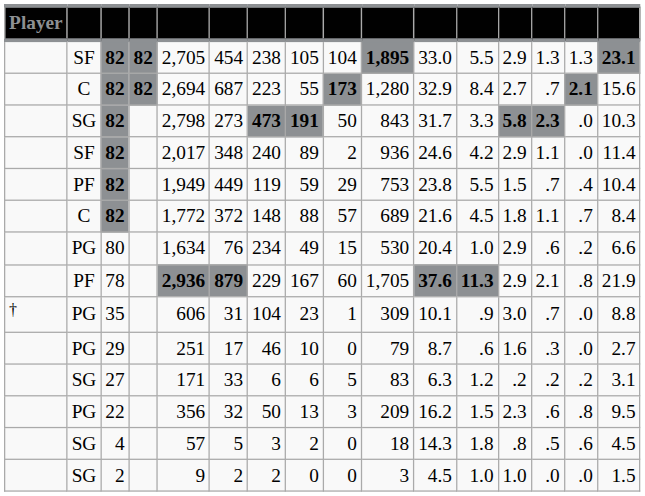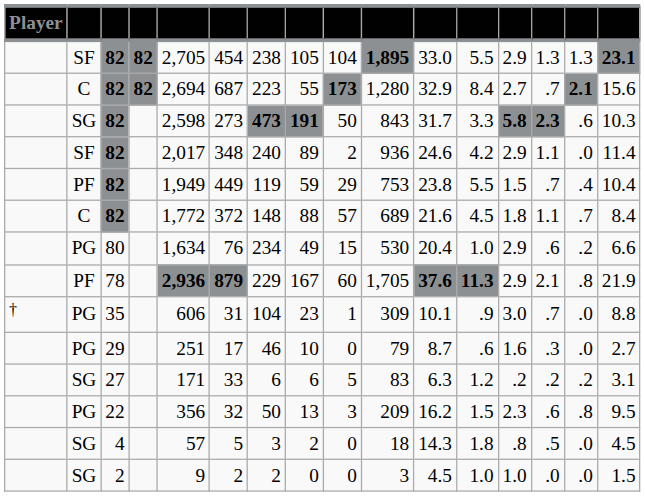SG / 82 | column 5: 2,798 -> 2,598
SG / 82 | column 15: .0 -> .6
4 | column 15: .6 -> .0
